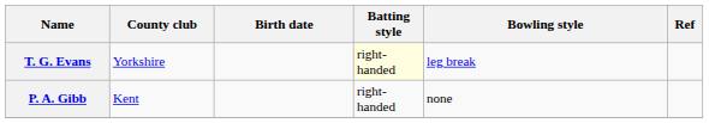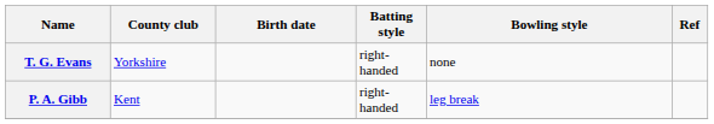T. G. Evans | Batting style: lightyellow background -> no background
T. G. Evans | Bowling style: leg break -> none
P. A. Gibb | Bowling style: none -> leg break
